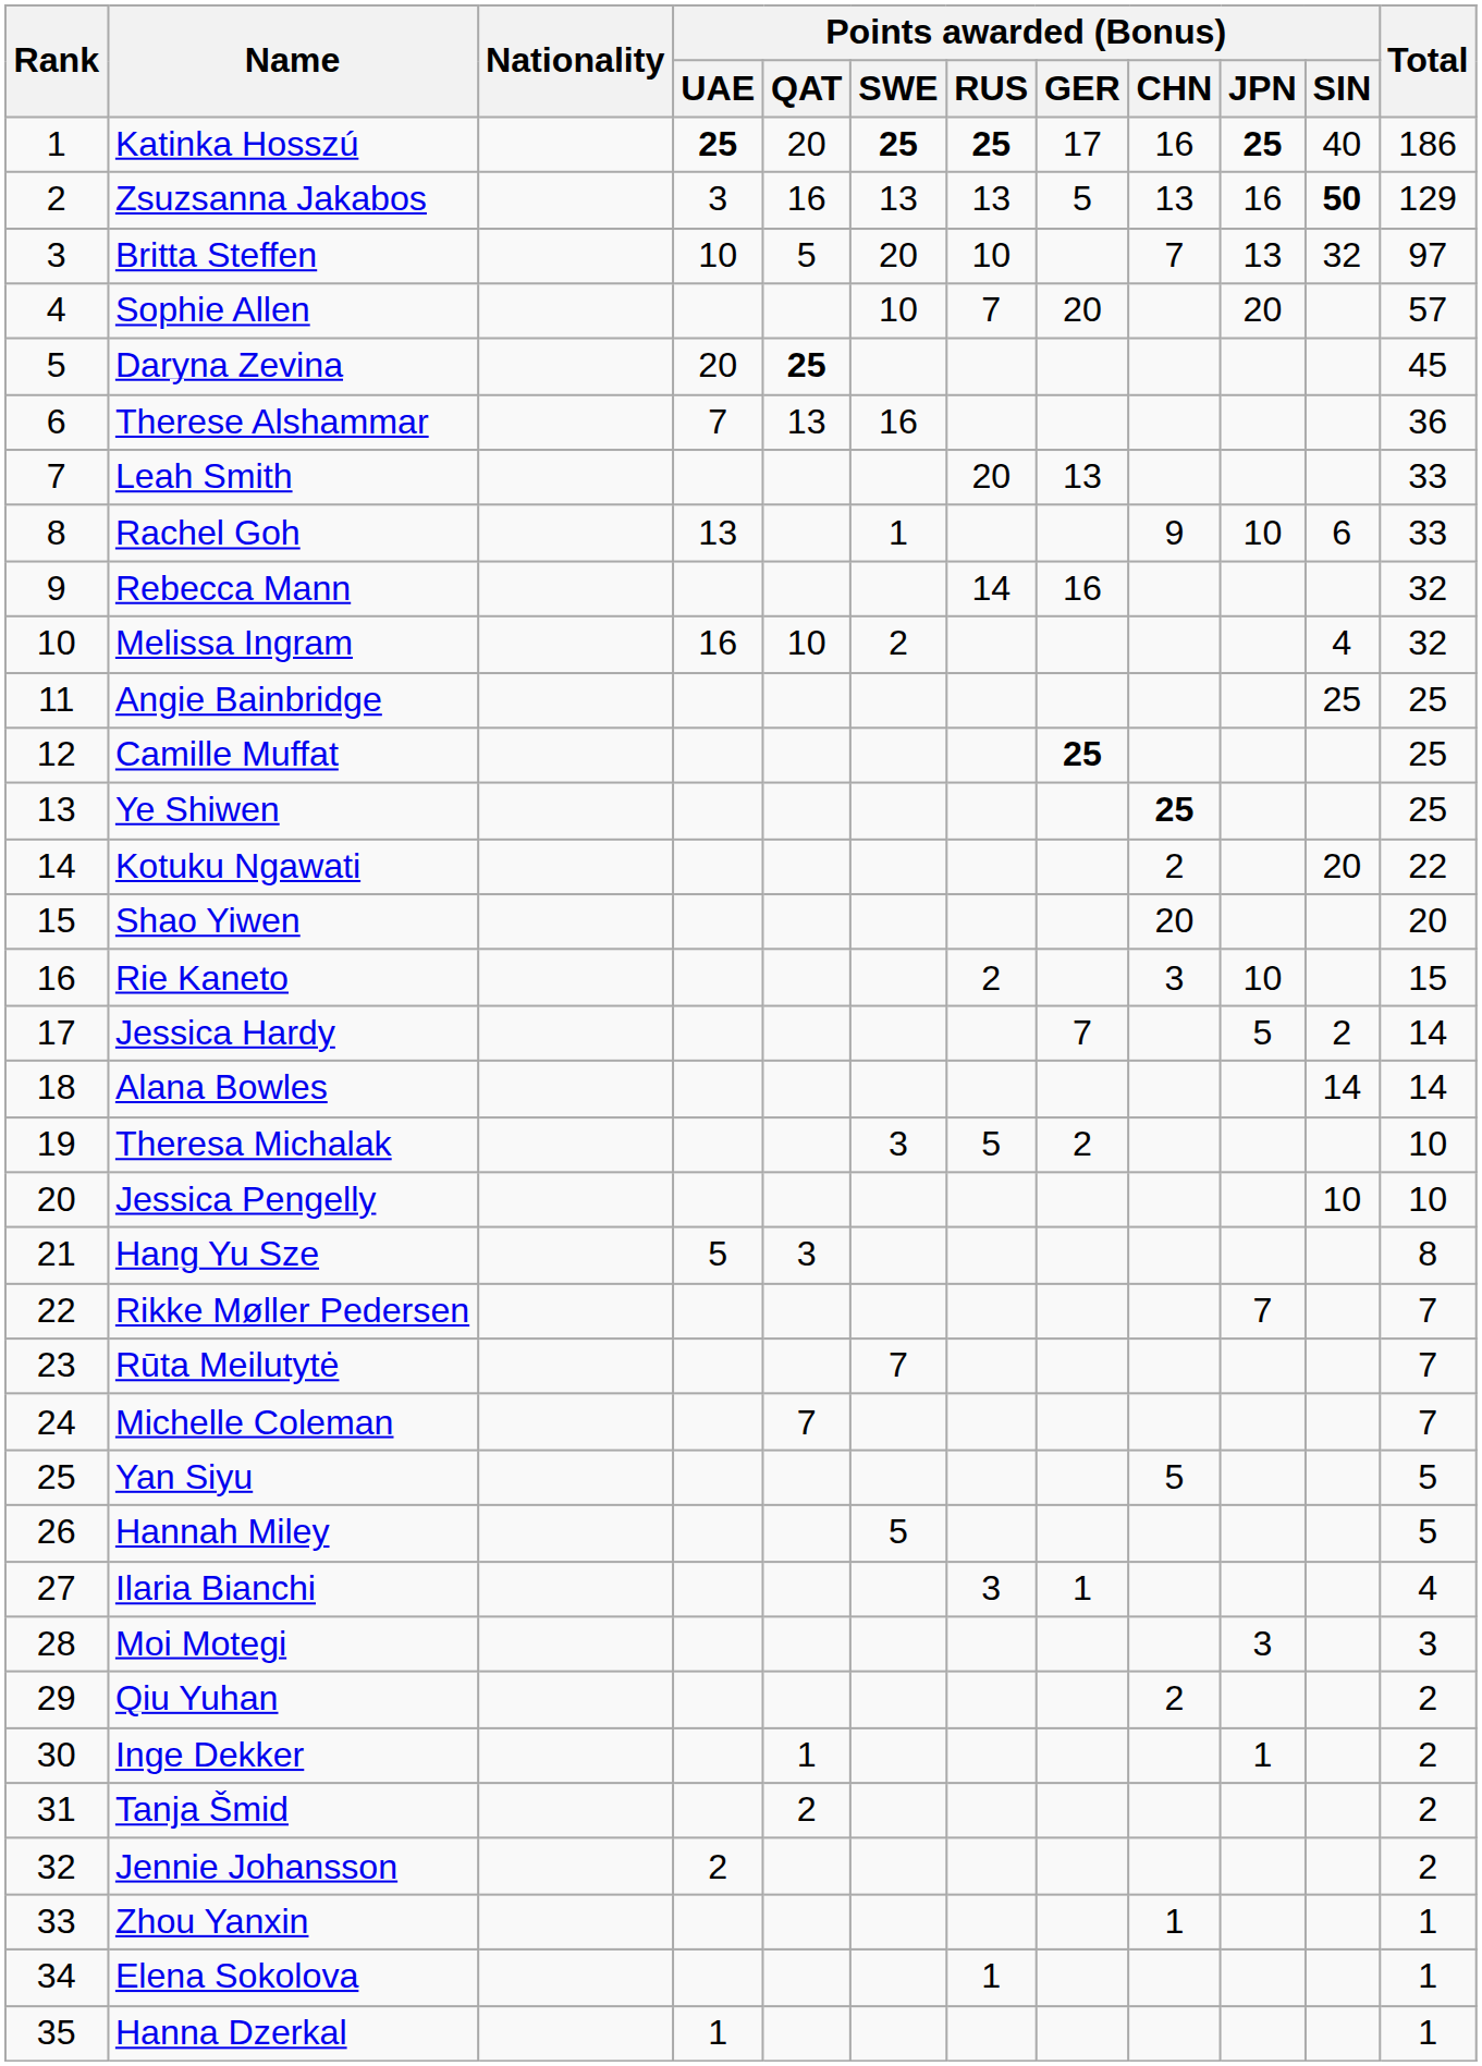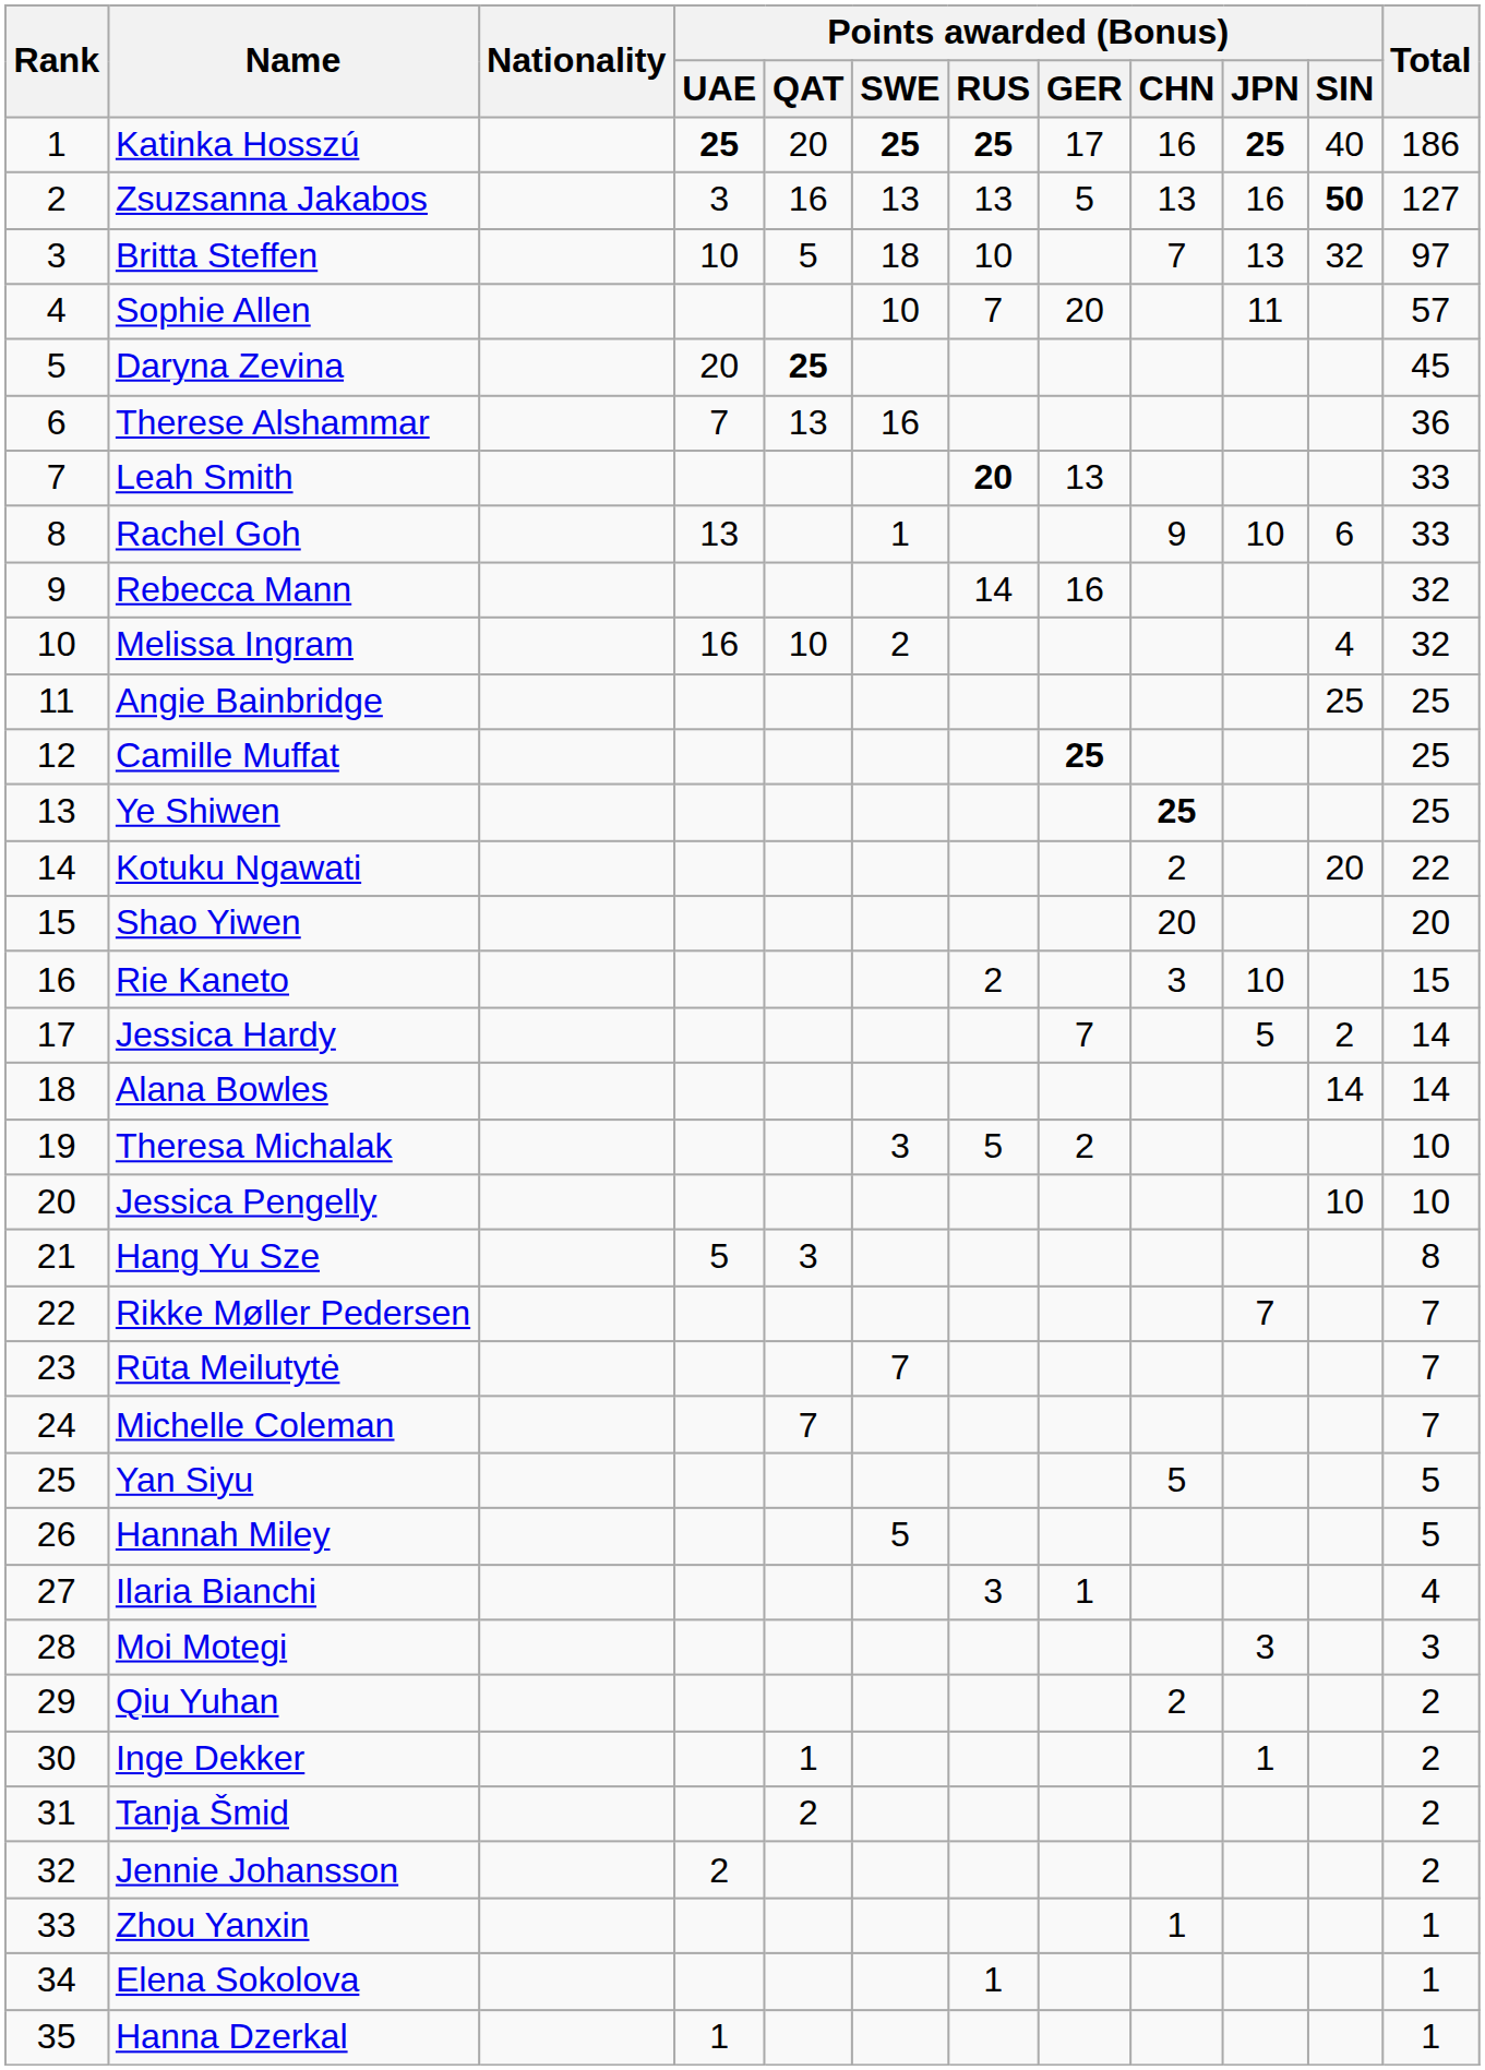Zsuzsanna Jakabos | Total: 129 -> 127
Britta Steffen | Points awarded (Bonus) / SWE: 20 -> 18
Sophie Allen | Points awarded (Bonus) / JPN: 20 -> 11
Leah Smith | Points awarded (Bonus) / RUS: normal -> bold
